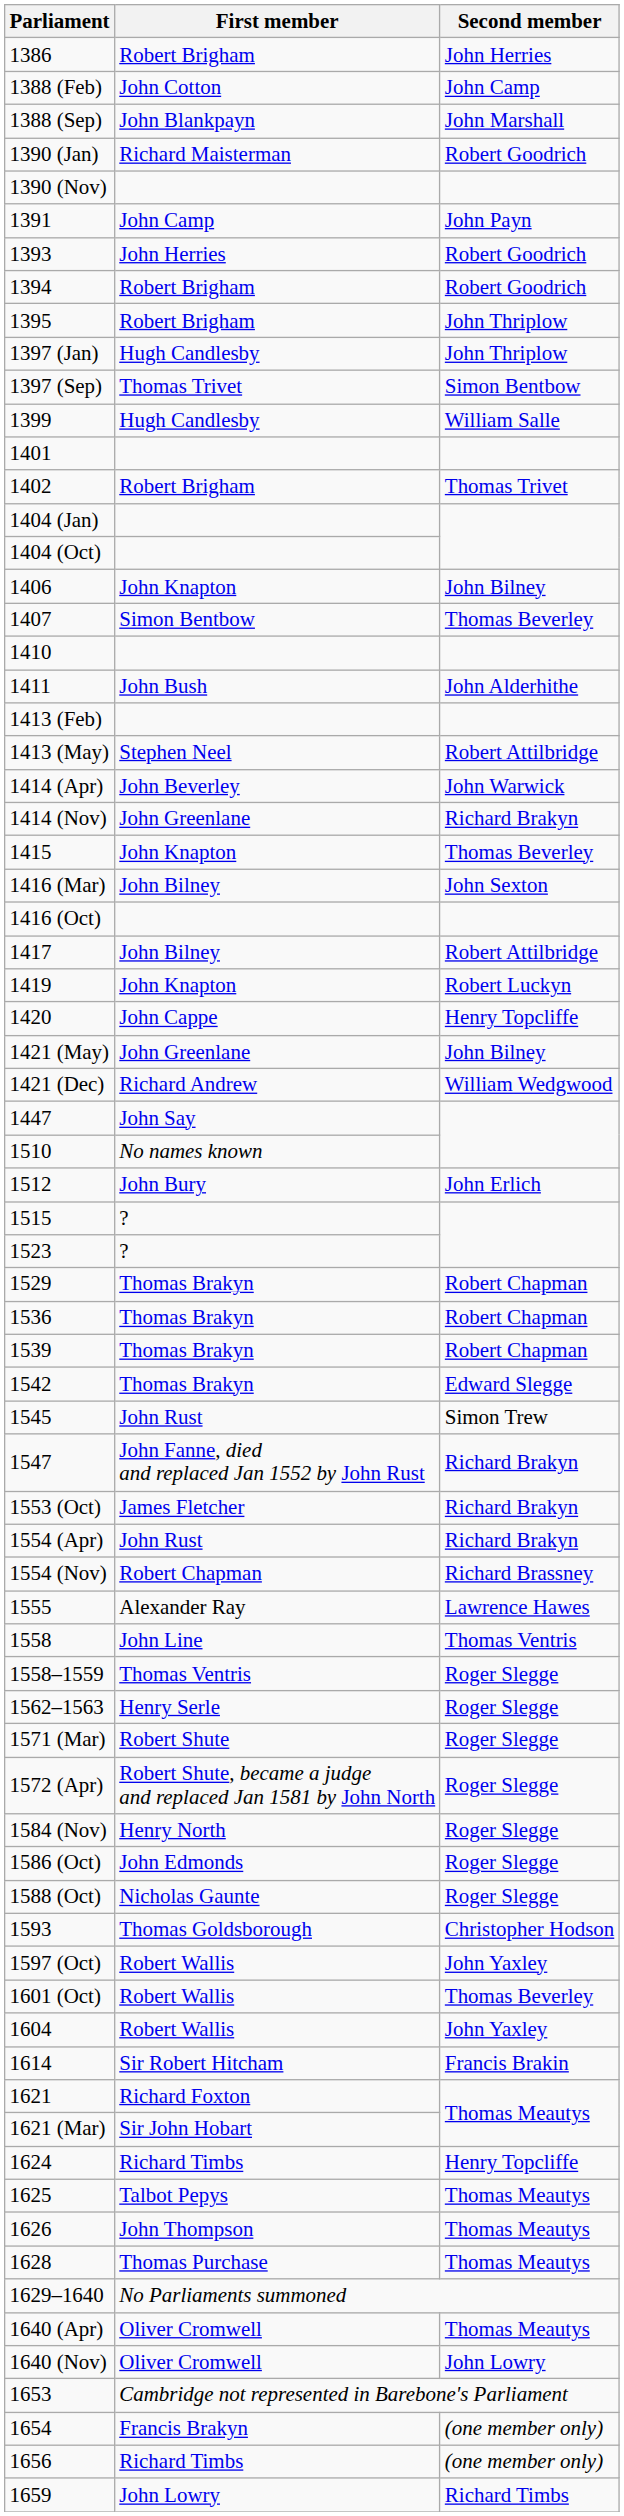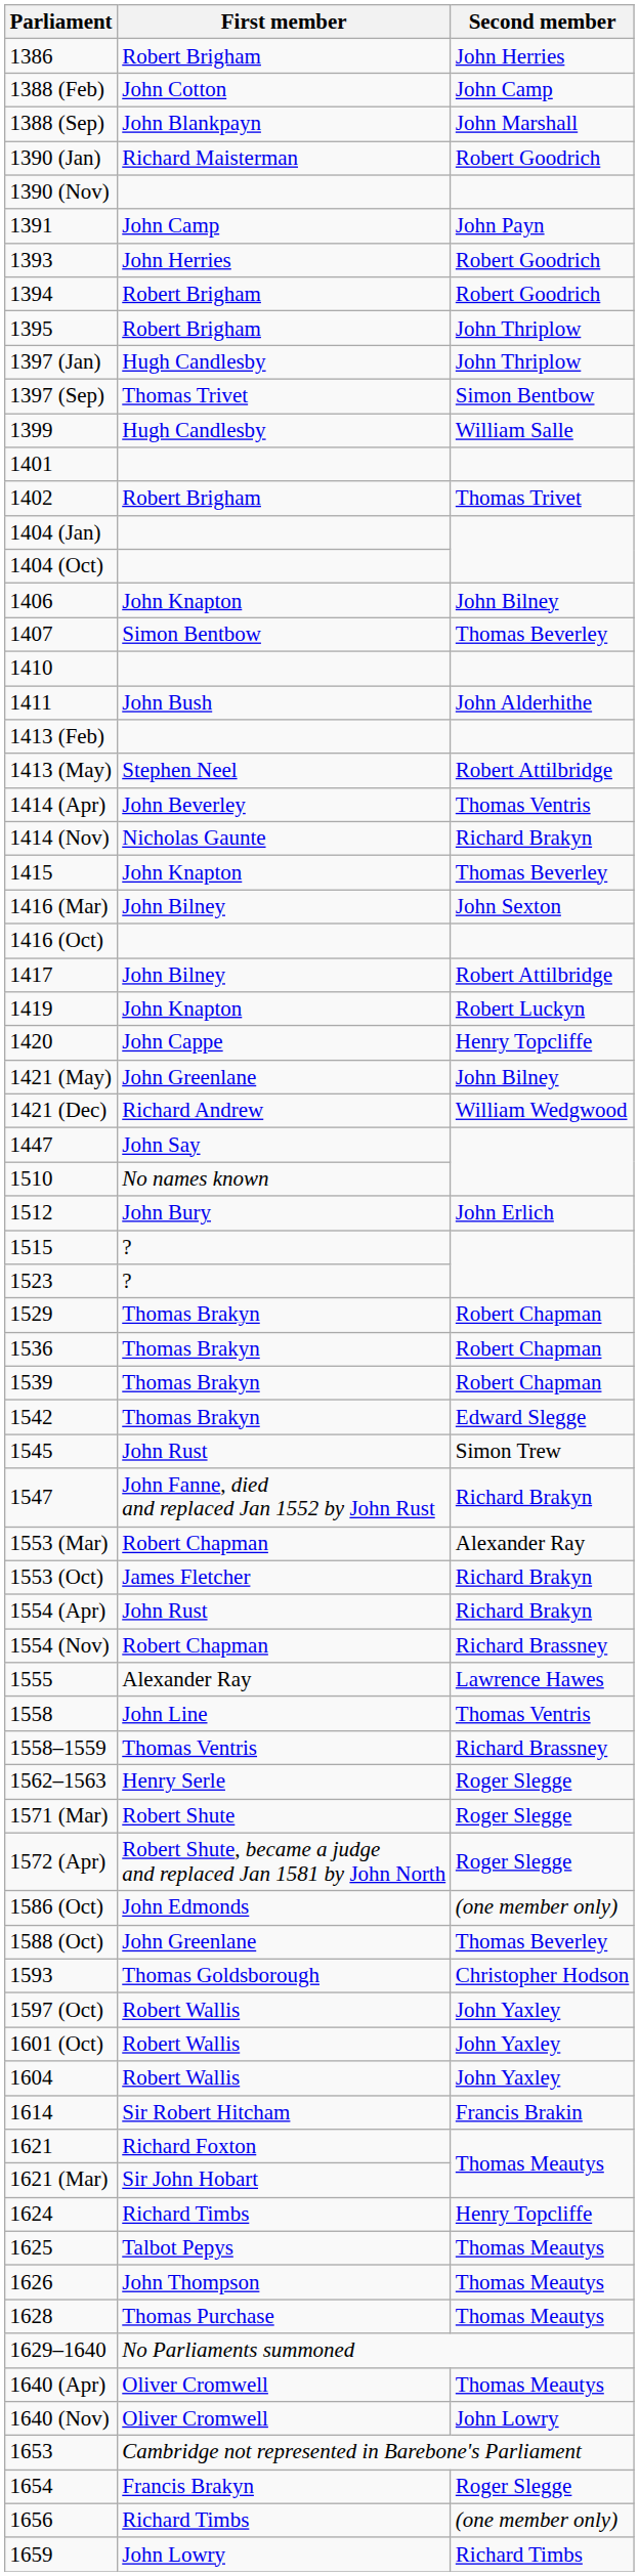1414 (Apr) | Second member: John Warwick -> Thomas Ventris
1414 (Nov) | First member: John Greenlane -> Nicholas Gaunte
+ row: 1553 (Mar) | Robert Chapman | Alexander Ray
1558–1559 | Second member: Roger Slegge -> Richard Brassney
- row: 1584 (Nov) | Henry North | Roger Slegge
1586 (Oct) | Second member: Roger Slegge -> (one member only)
1588 (Oct) | First member: Nicholas Gaunte -> John Greenlane
1588 (Oct) | Second member: Roger Slegge -> Thomas Beverley
1601 (Oct) | Second member: Thomas Beverley -> John Yaxley
1654 | Second member: (one member only) -> Roger Slegge
